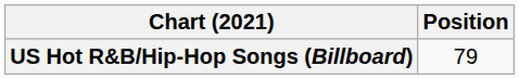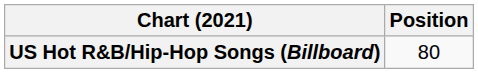US Hot R&B/Hip-Hop Songs (Billboard) | Position: 79 -> 80
